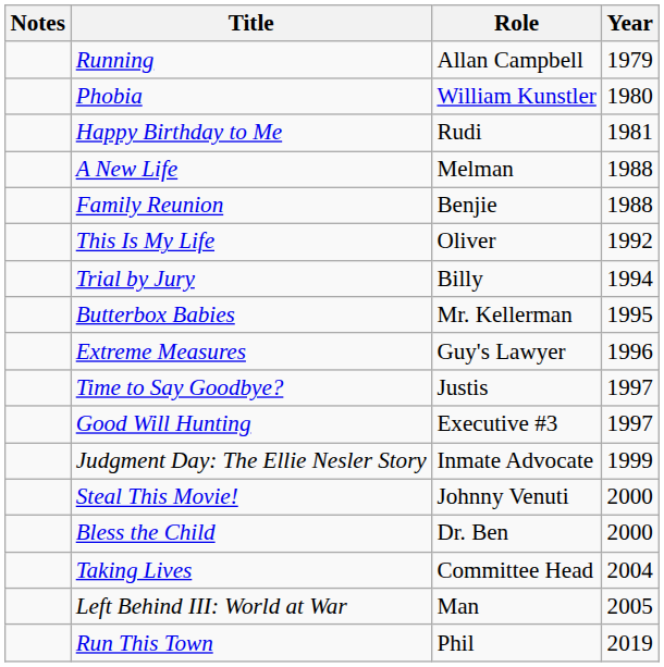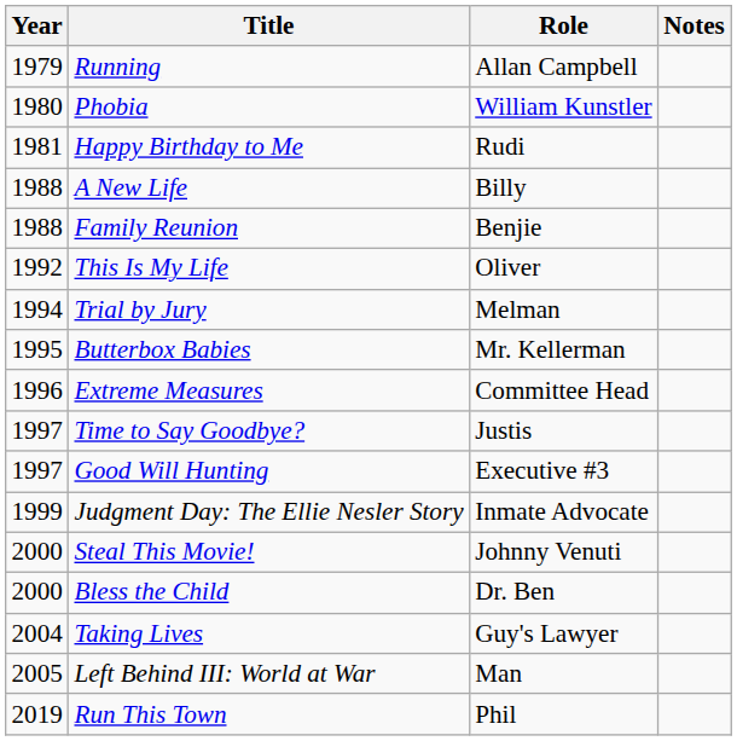columns swapped: Year <-> Notes
A New Life | Role: Melman -> Billy
Trial by Jury | Role: Billy -> Melman
Extreme Measures | Role: Guy's Lawyer -> Committee Head
Taking Lives | Role: Committee Head -> Guy's Lawyer
